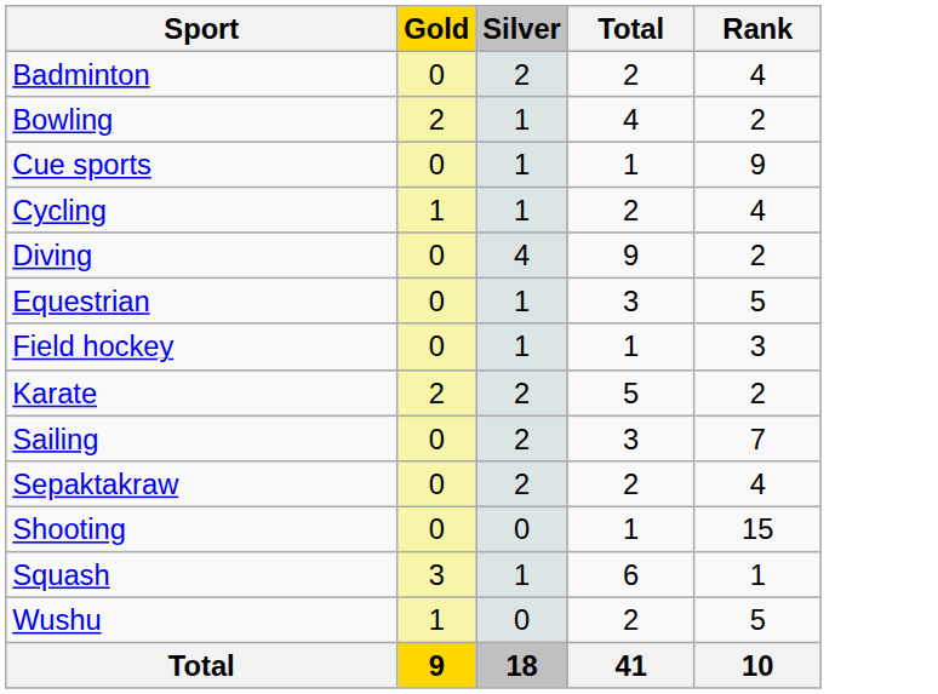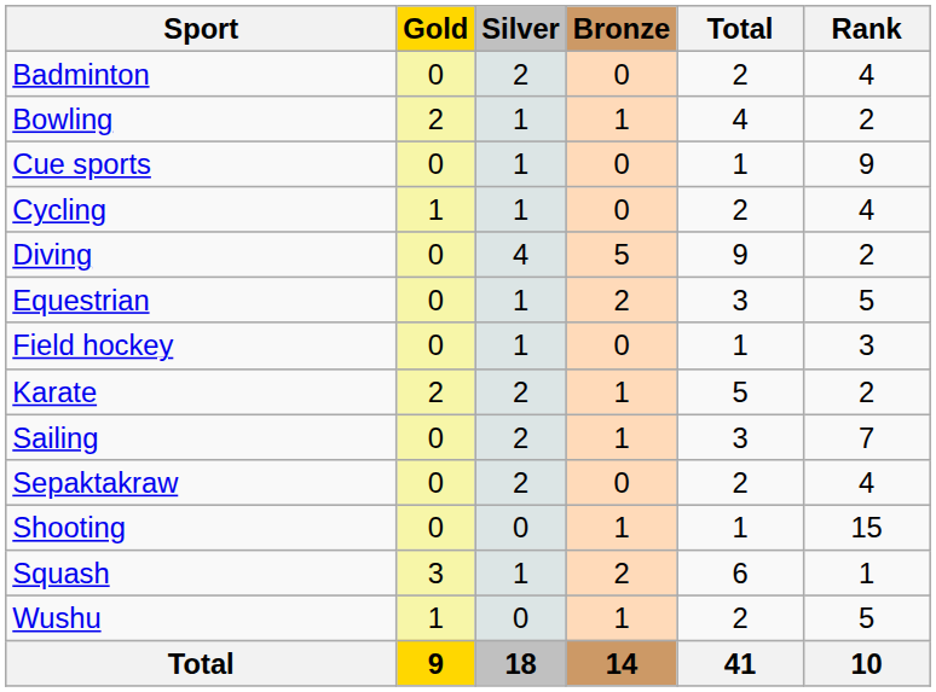+ column: Bronze | 0 | 1 | 0 | 0 | 5 | 2 | 0 | 1 | 1 | 0 | 1 | 2 | 1 | 14
